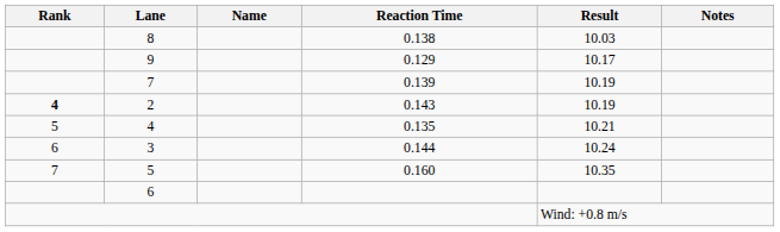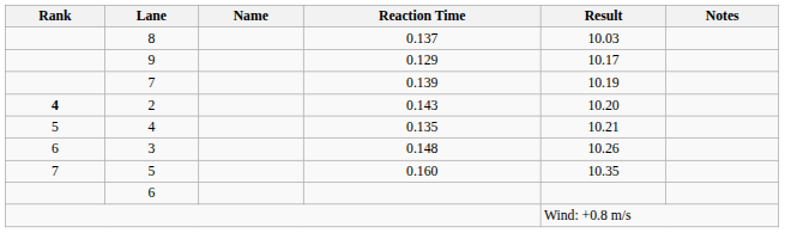8 | Reaction Time: 0.138 -> 0.137
2 | Result: 10.19 -> 10.20
3 | Reaction Time: 0.144 -> 0.148
3 | Result: 10.24 -> 10.26
